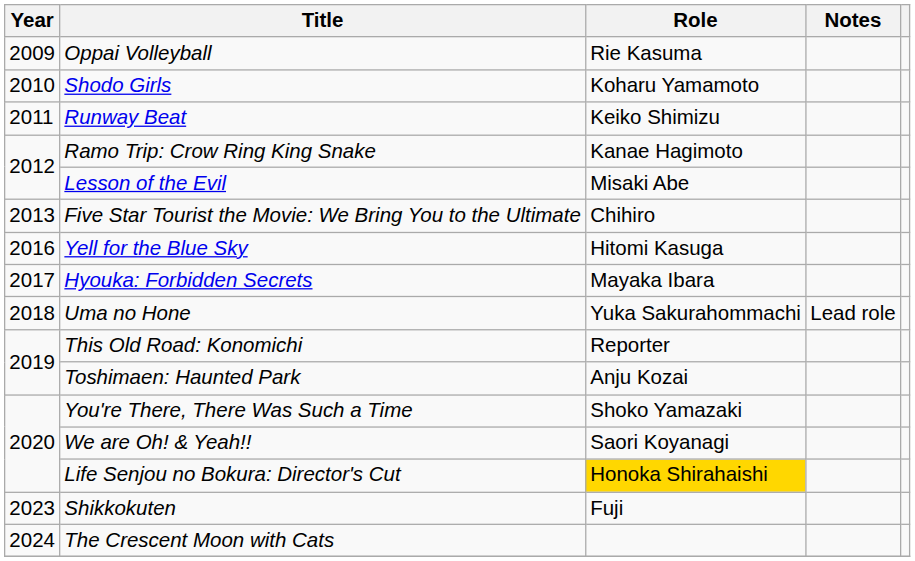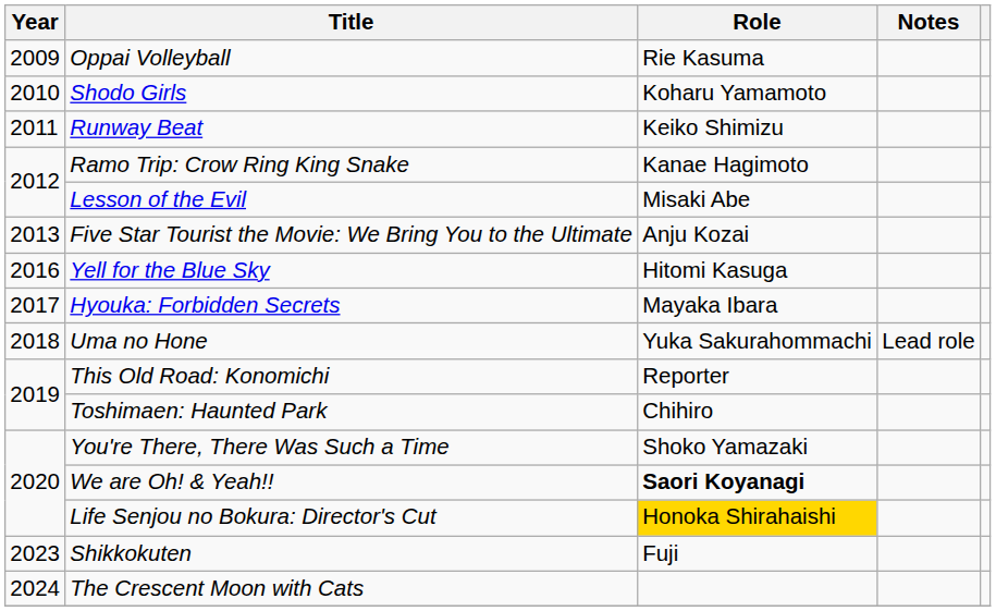Five Star Tourist the Movie: We Bring You to the Ultimate | Role: Chihiro -> Anju Kozai
Toshimaen: Haunted Park | Role: Anju Kozai -> Chihiro
We are Oh! & Yeah!! | Role: normal -> bold
